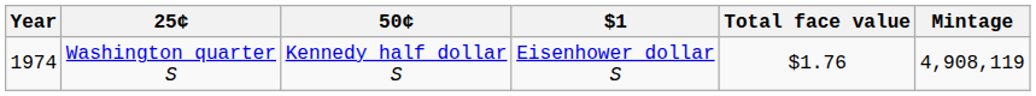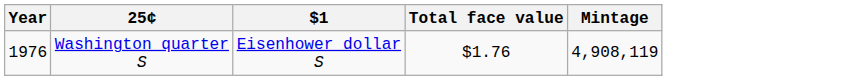- column: 50¢ | Kennedy half dollar S
Washington quarter S | Year: 1974 -> 1976
